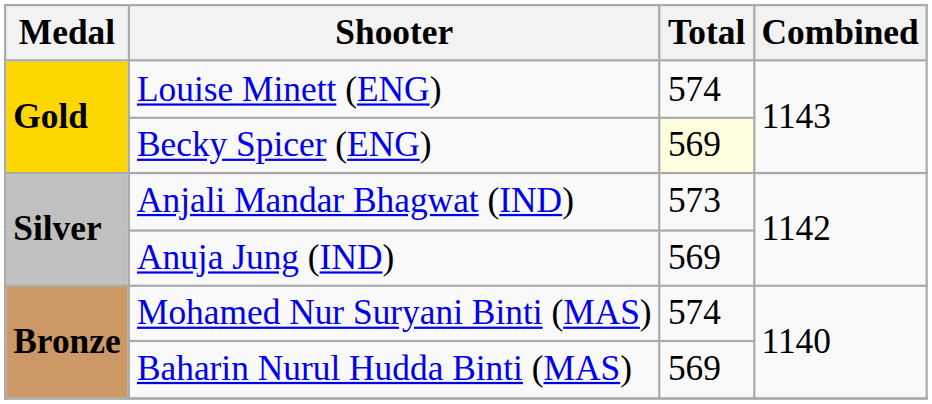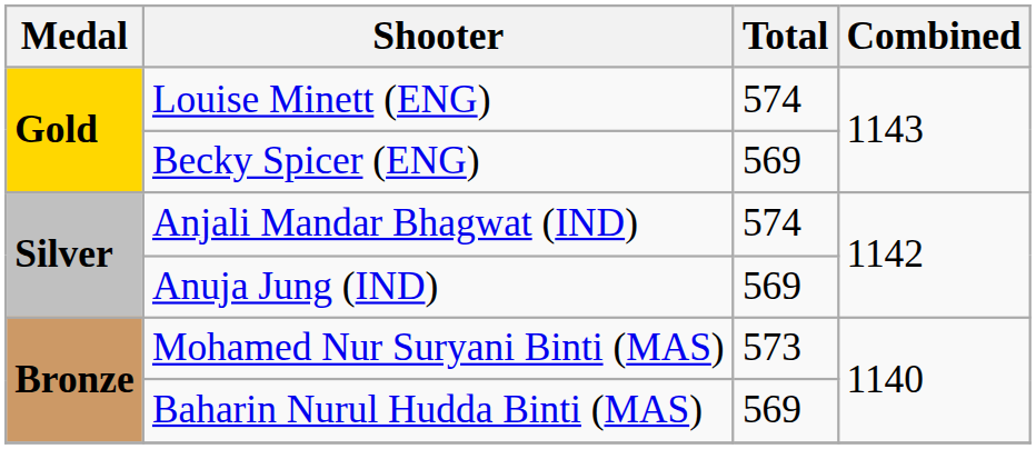Becky Spicer (ENG) | Total: lightyellow background -> no background
Anjali Mandar Bhagwat (IND) | Total: 573 -> 574
Mohamed Nur Suryani Binti (MAS) | Total: 574 -> 573
